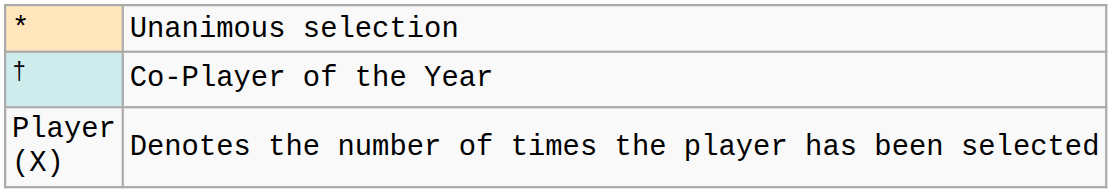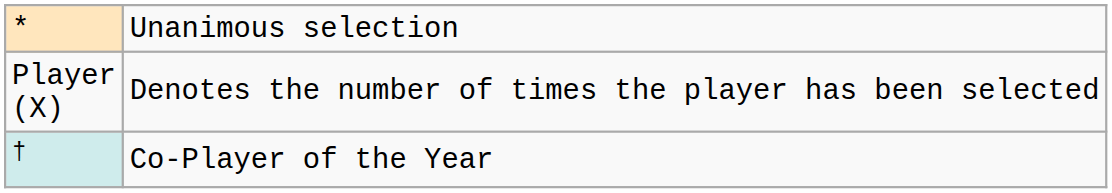rows swapped: † <-> Player (X)
